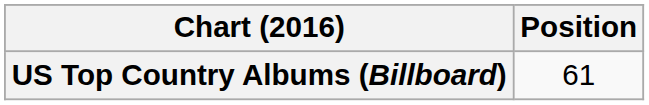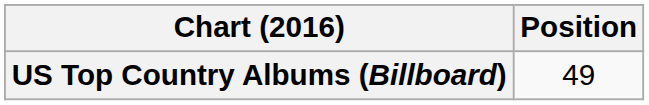US Top Country Albums (Billboard) | Position: 61 -> 49
